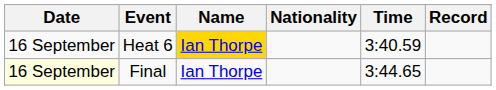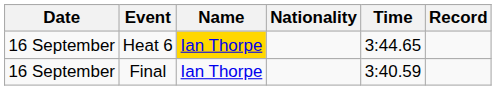Heat 6 | Time: 3:40.59 -> 3:44.65
Final | Date: lightyellow background -> no background
Final | Time: 3:44.65 -> 3:40.59
